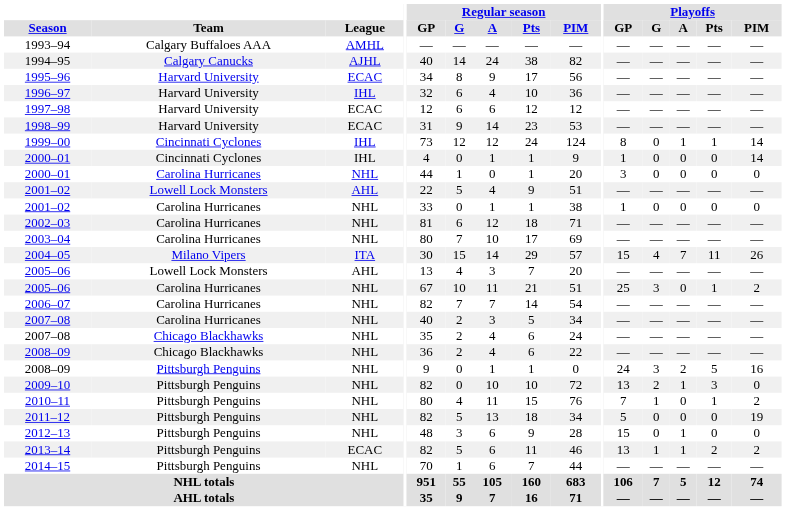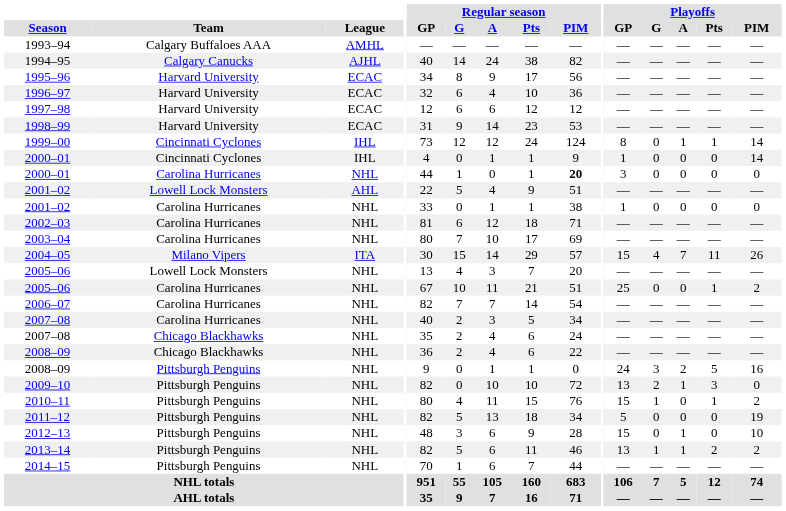1996–97 | League: IHL -> ECAC
2000–01 / Carolina Hurricanes | Regular season / PIM: normal -> bold
2005–06 / Lowell Lock Monsters | League: AHL -> NHL
2005–06 / Carolina Hurricanes | Playoffs / G: 3 -> 0
2010–11 | Playoffs / GP: 7 -> 15
2012–13 | Playoffs / PIM: 0 -> 10
2013–14 | League: ECAC -> NHL
